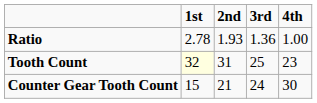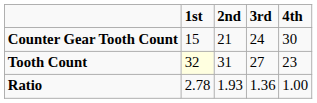rows swapped: Ratio <-> Counter Gear Tooth Count
Tooth Count | 3rd: 25 -> 27
